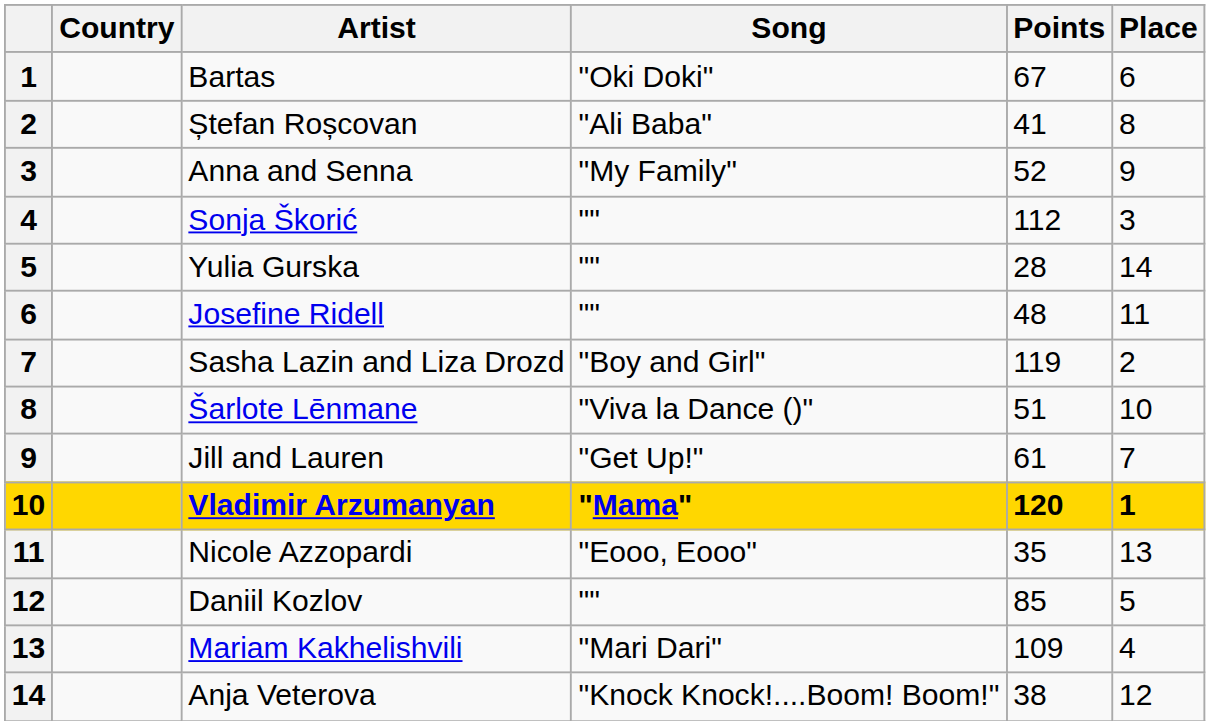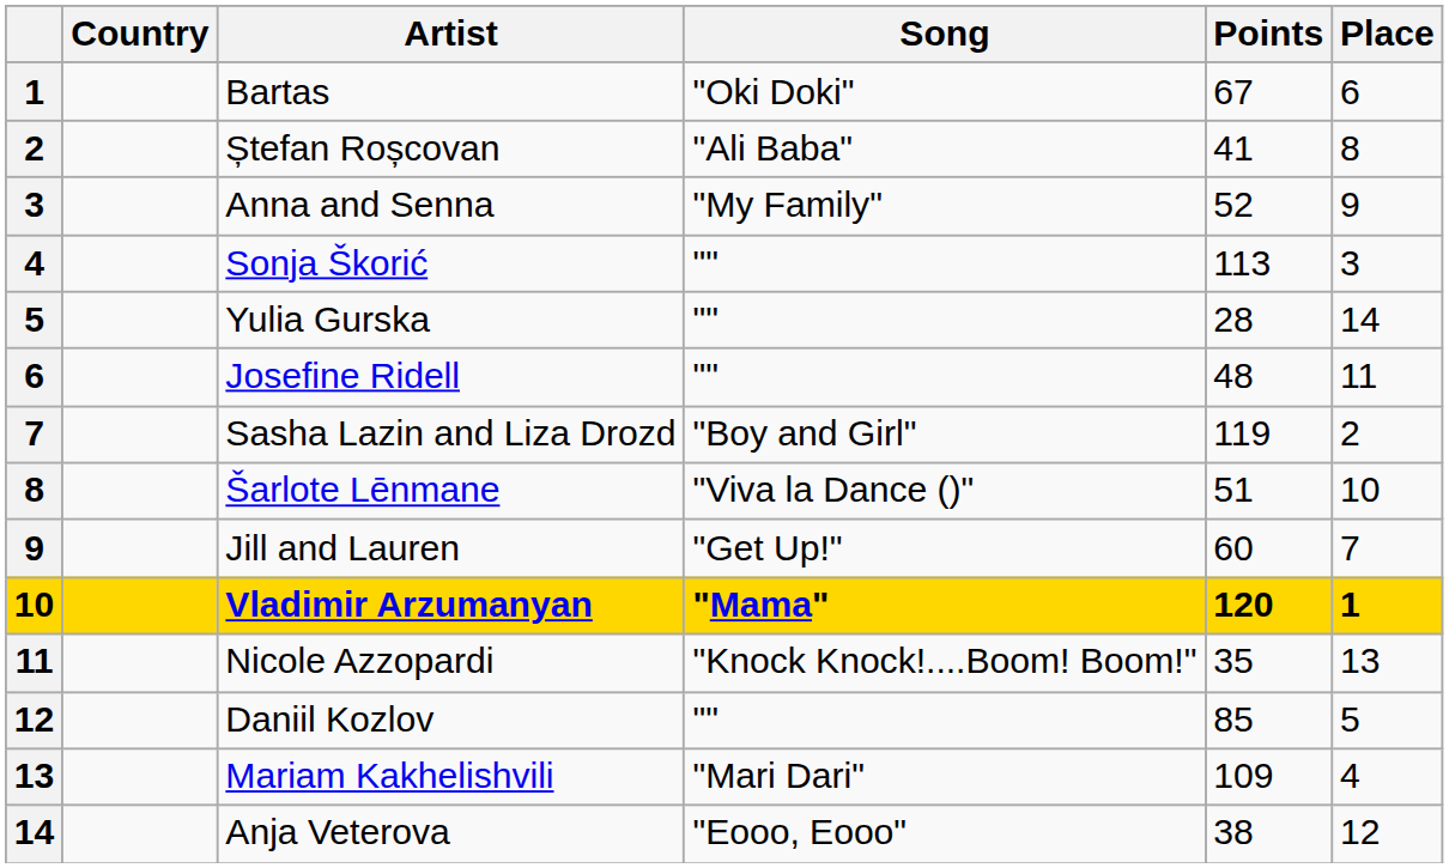Sonja Škorić | Points: 112 -> 113
Jill and Lauren | Points: 61 -> 60
Nicole Azzopardi | Song: "Еооо, Еооо" -> "Knock Knock!....Boom! Boom!"
Anja Veterova | Song: "Knock Knock!....Boom! Boom!" -> "Еооо, Еооо"
